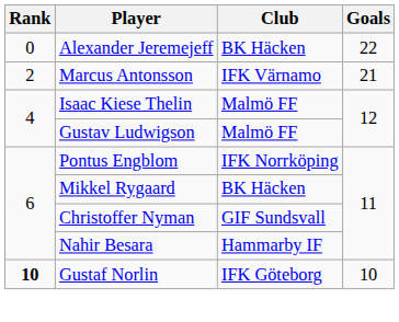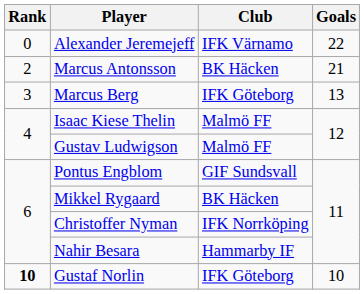Alexander Jeremejeff | Club: BK Häcken -> IFK Värnamo
Marcus Antonsson | Club: IFK Värnamo -> BK Häcken
+ row: 3 | Marcus Berg | IFK Göteborg | 13
Pontus Engblom | Club: IFK Norrköping -> GIF Sundsvall
Christoffer Nyman | Club: GIF Sundsvall -> IFK Norrköping
